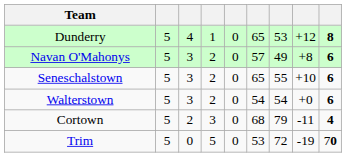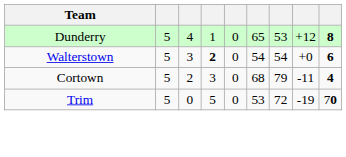- row: Navan O'Mahonys | 5 | 3 | 2 | 0 | 57 | 49 | +8 | 6
- row: Seneschalstown | 5 | 3 | 2 | 0 | 65 | 55 | +10 | 6
Walterstown | column 4: normal -> bold
